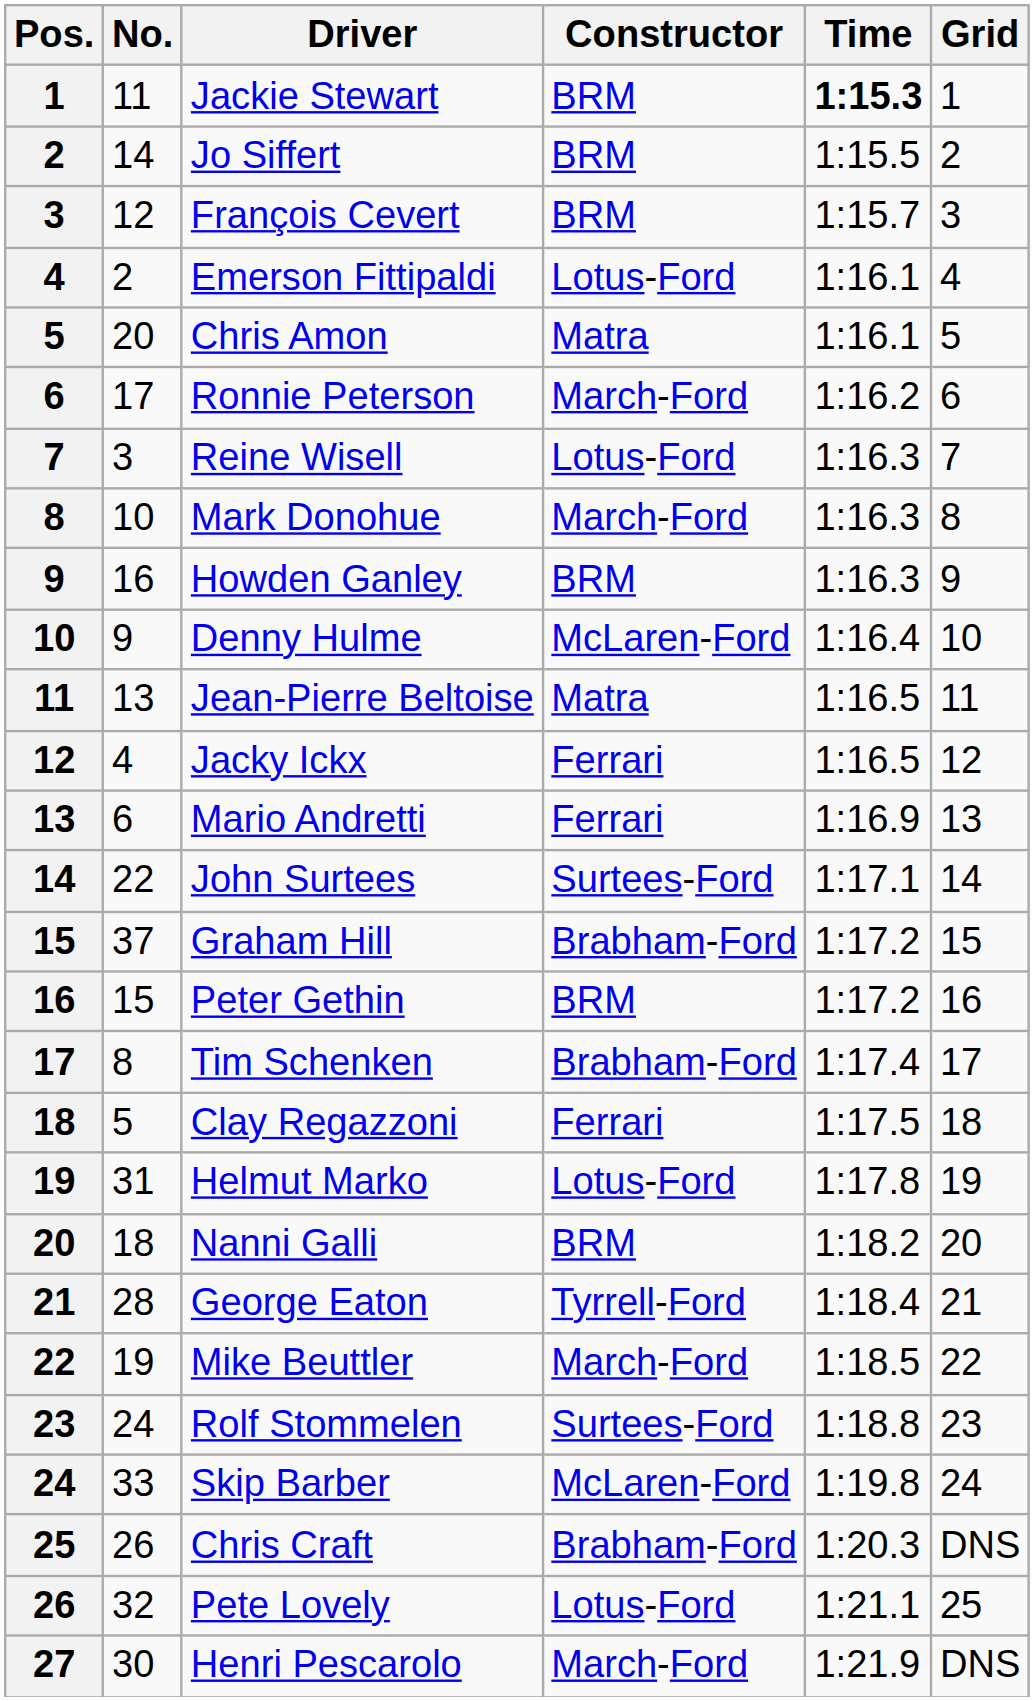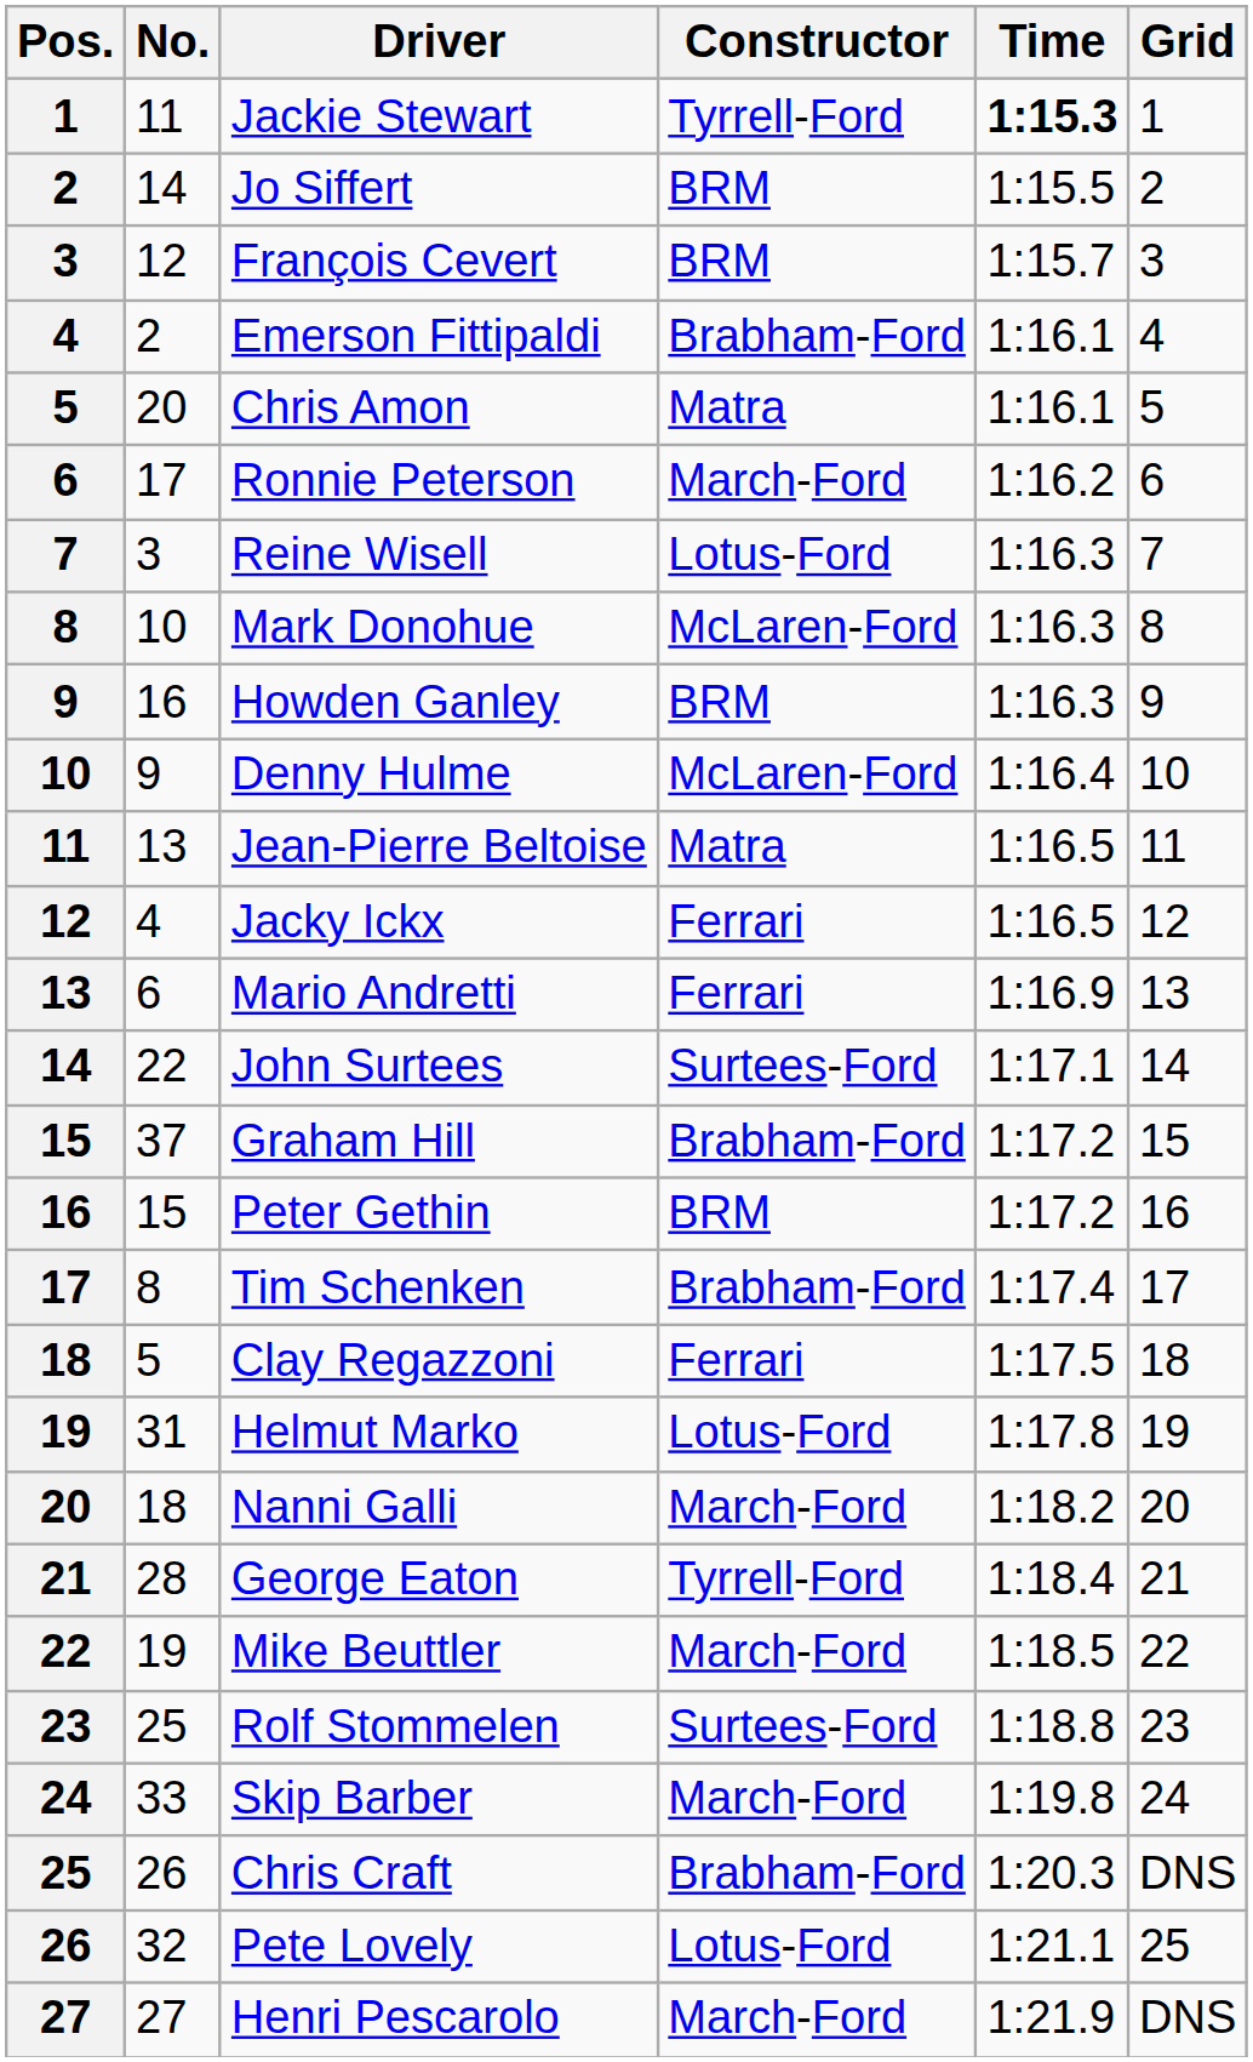Jackie Stewart | Constructor: BRM -> Tyrrell-Ford
Emerson Fittipaldi | Constructor: Lotus-Ford -> Brabham-Ford
Mark Donohue | Constructor: March-Ford -> McLaren-Ford
Nanni Galli | Constructor: BRM -> March-Ford
Rolf Stommelen | No.: 24 -> 25
Skip Barber | Constructor: McLaren-Ford -> March-Ford
Henri Pescarolo | No.: 30 -> 27
